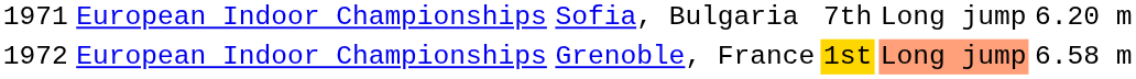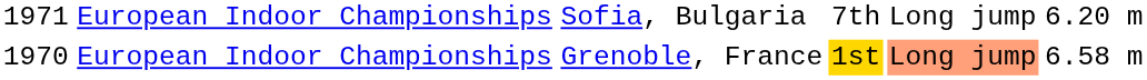European Indoor Championships / Grenoble, France | column 1: 1972 -> 1970
